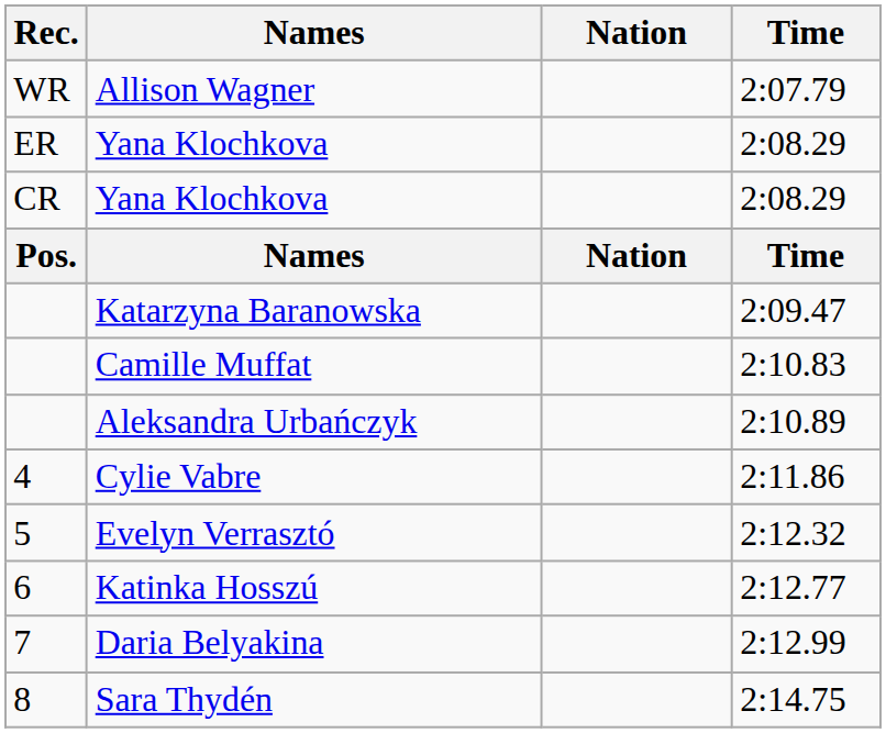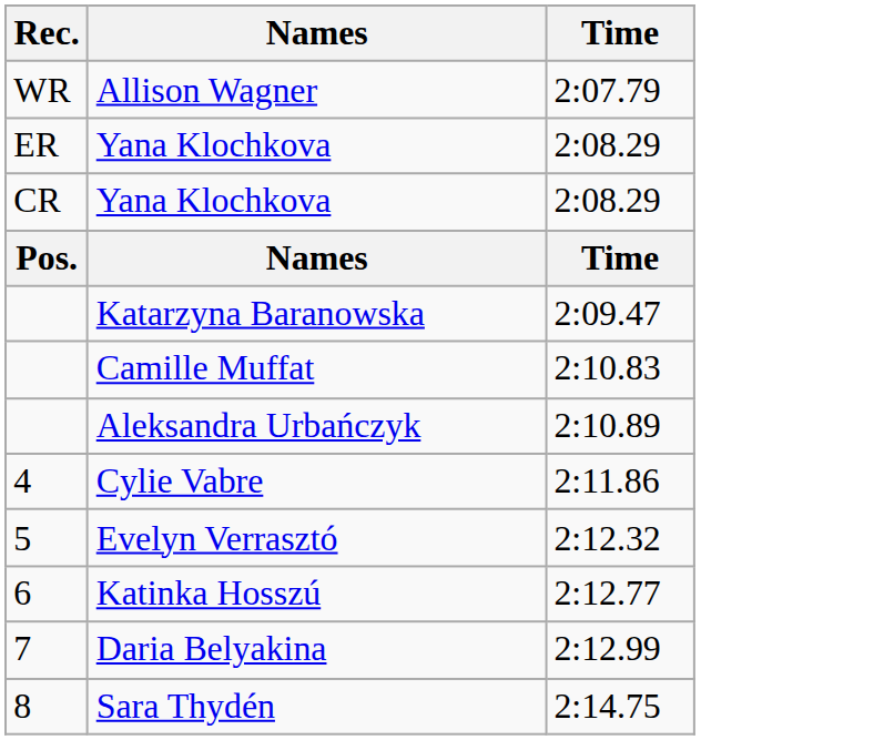- column: Nation | Nation
